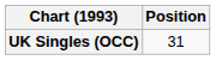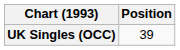UK Singles (OCC) | Position: 31 -> 39
